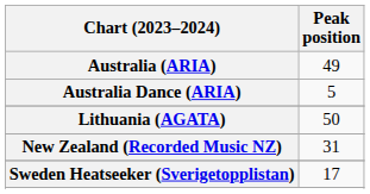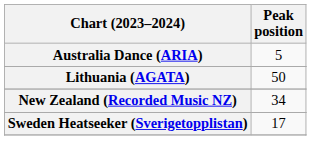- row: Australia (ARIA) | 49
New Zealand (Recorded Music NZ) | Peak position: 31 -> 34
